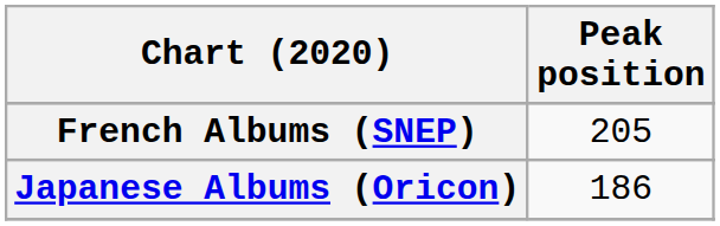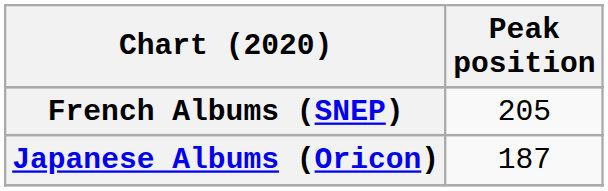Japanese Albums (Oricon) | Peak position: 186 -> 187
